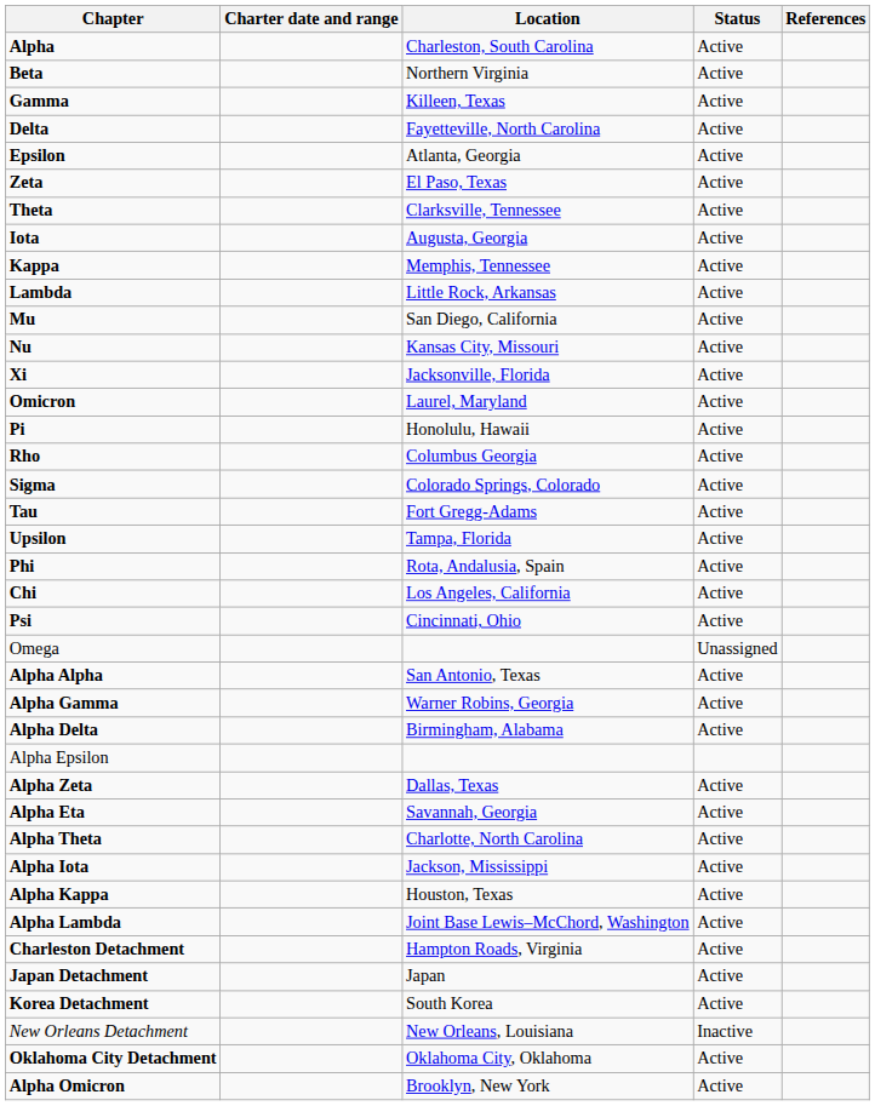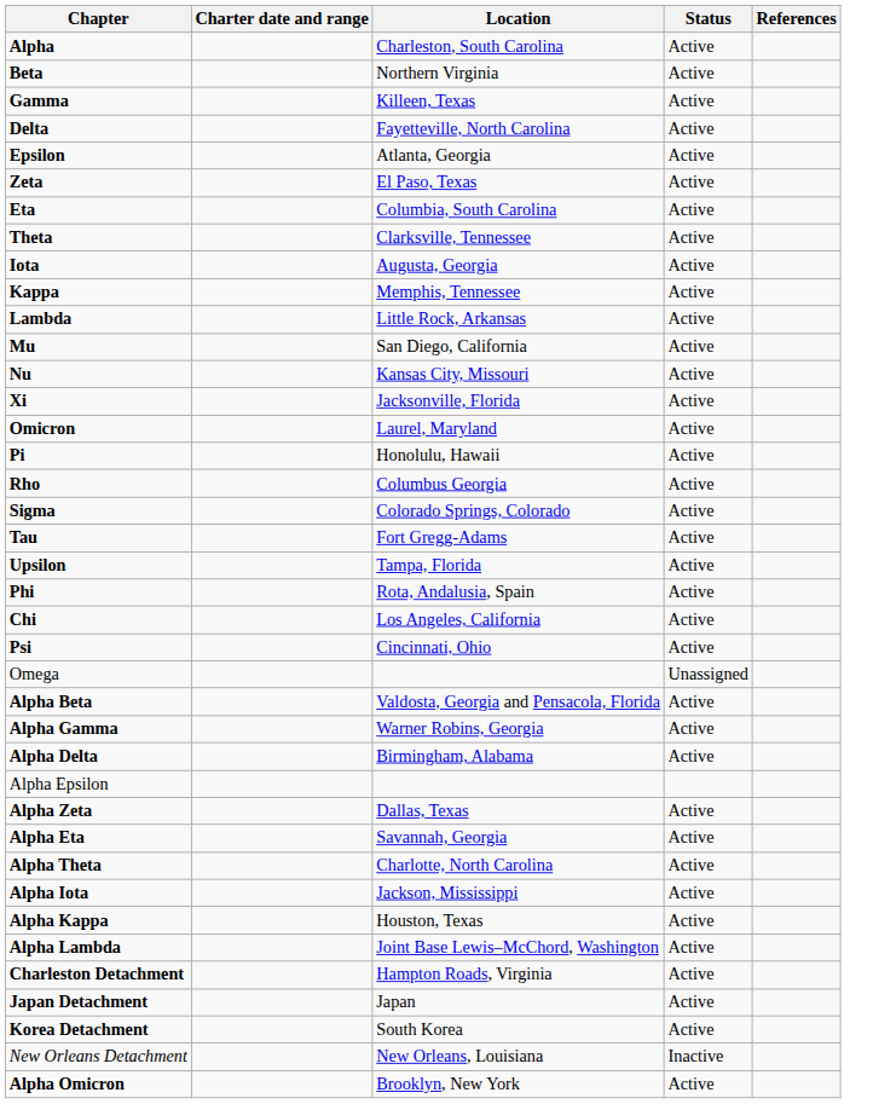+ row: Eta | Columbia, South Carolina | Active
- row: Alpha Alpha | San Antonio, Texas | Active
+ row: Alpha Beta | Valdosta, Georgia and Pensacola, Florida | Active
- row: Oklahoma City Detachment | Oklahoma City, Oklahoma | Active
